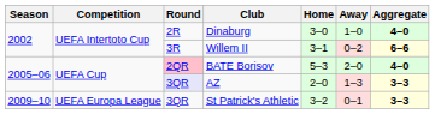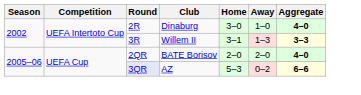Willem II | Away: 0–2 -> 1–3
Willem II | Aggregate: 6–6 -> 3–3
BATE Borisov | Round: pink background -> no background
BATE Borisov | Home: 5–3 -> 2–0
AZ | Home: 2–0 -> 5–3
AZ | Away: 1–3 -> 0–2
AZ | Aggregate: 3–3 -> 6–6
- row: 2009–10 | UEFA Europa League | 3QR | St Patrick's Athletic | 3–2 | 0–1 | 3–3
